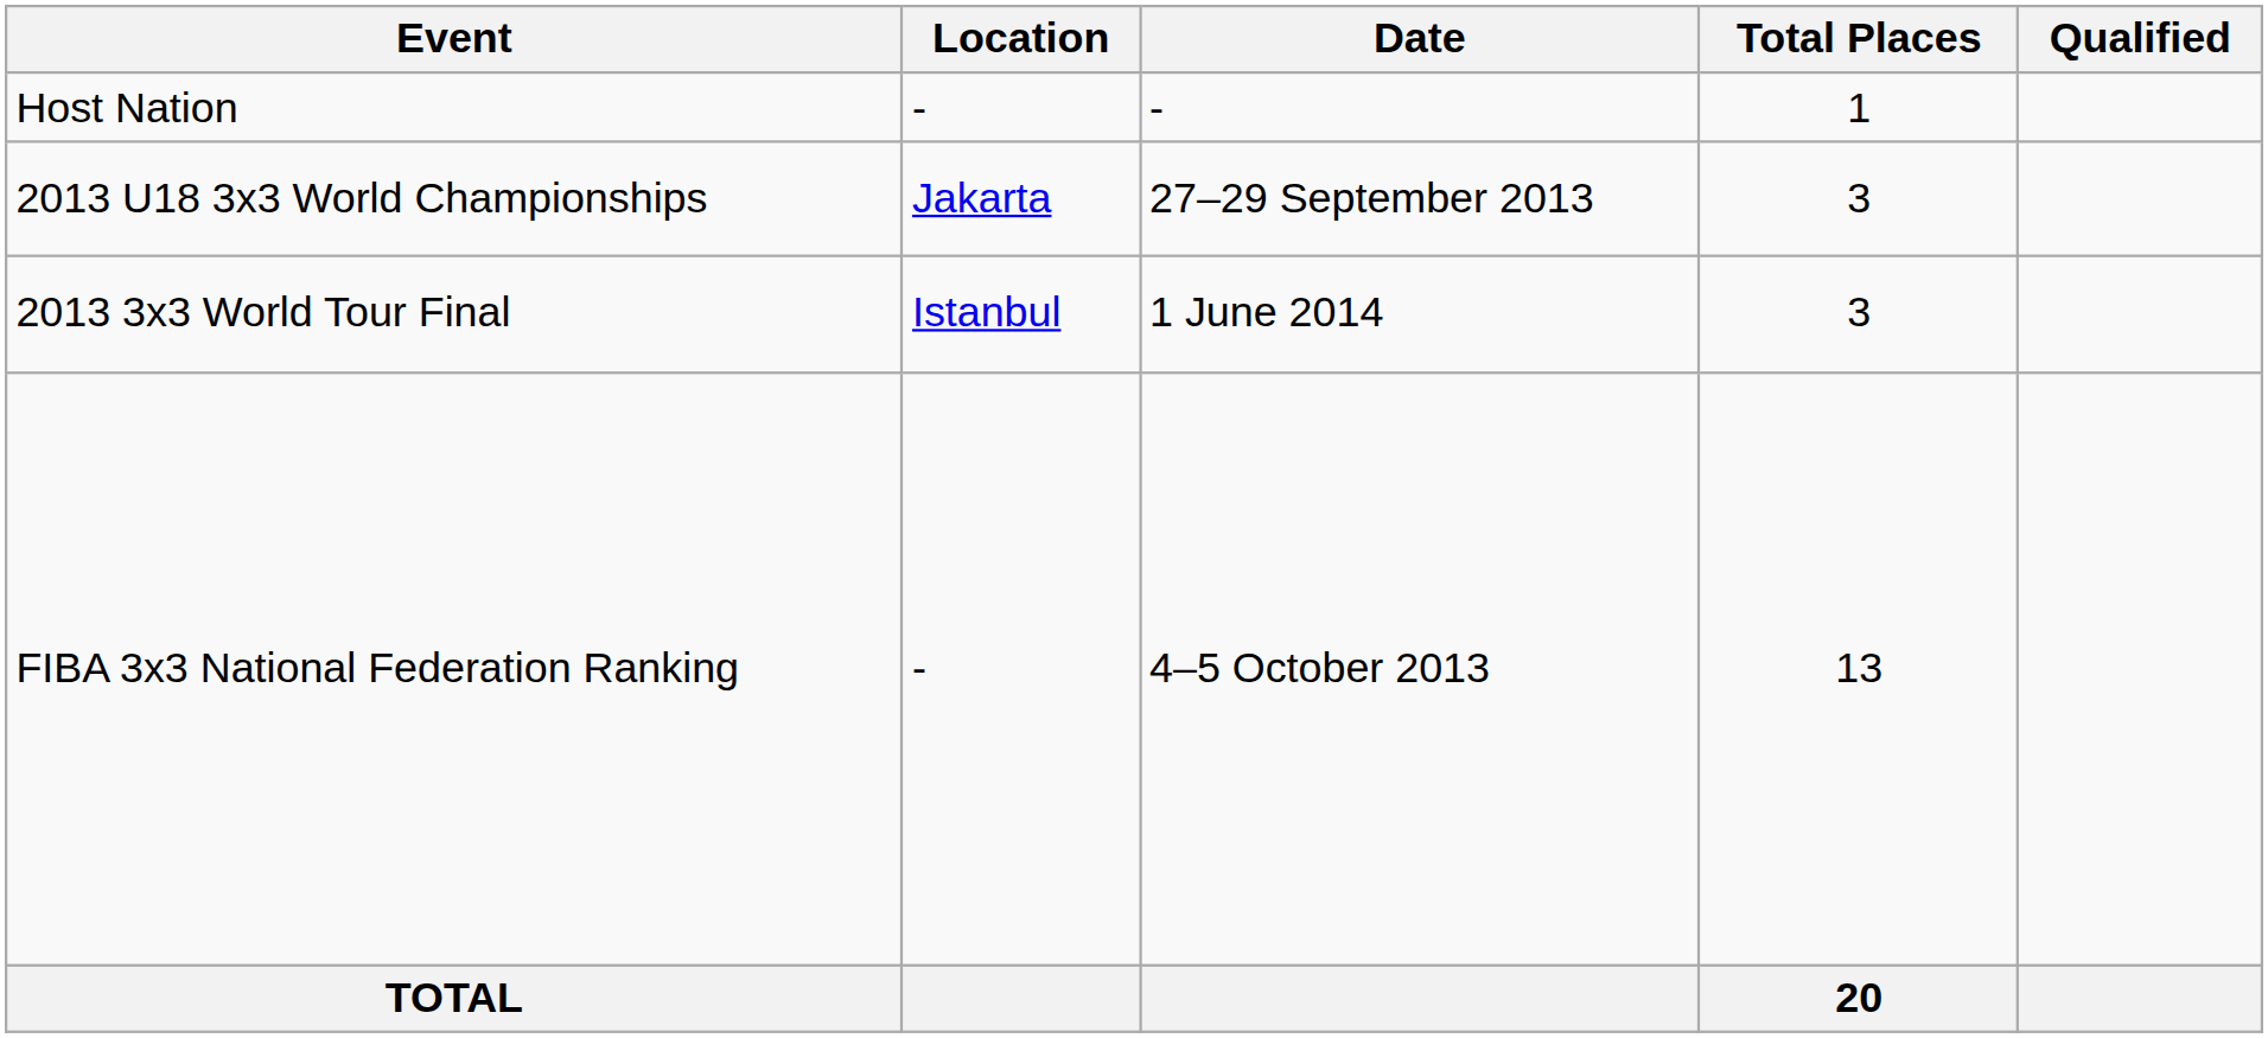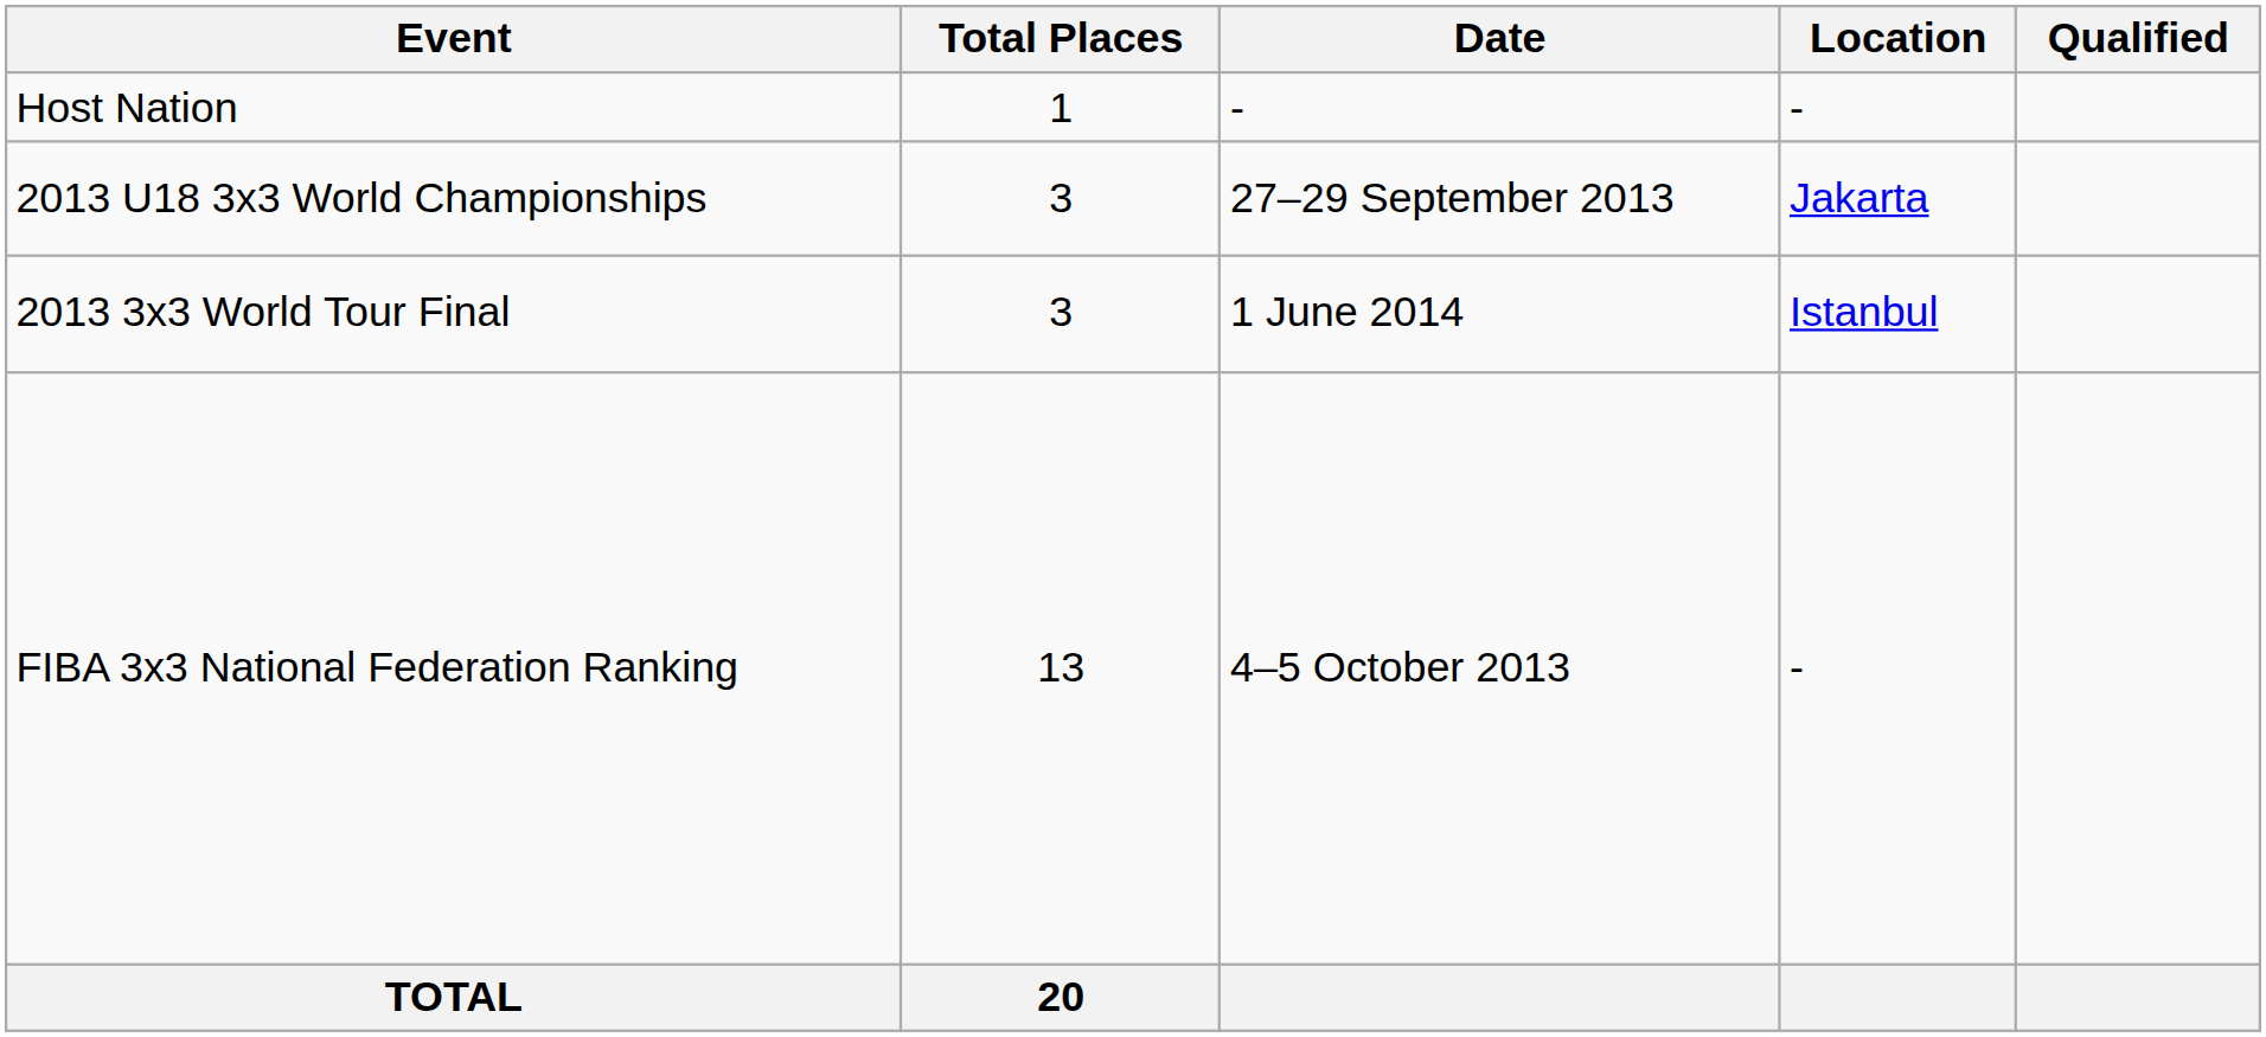columns swapped: Location <-> Total Places
